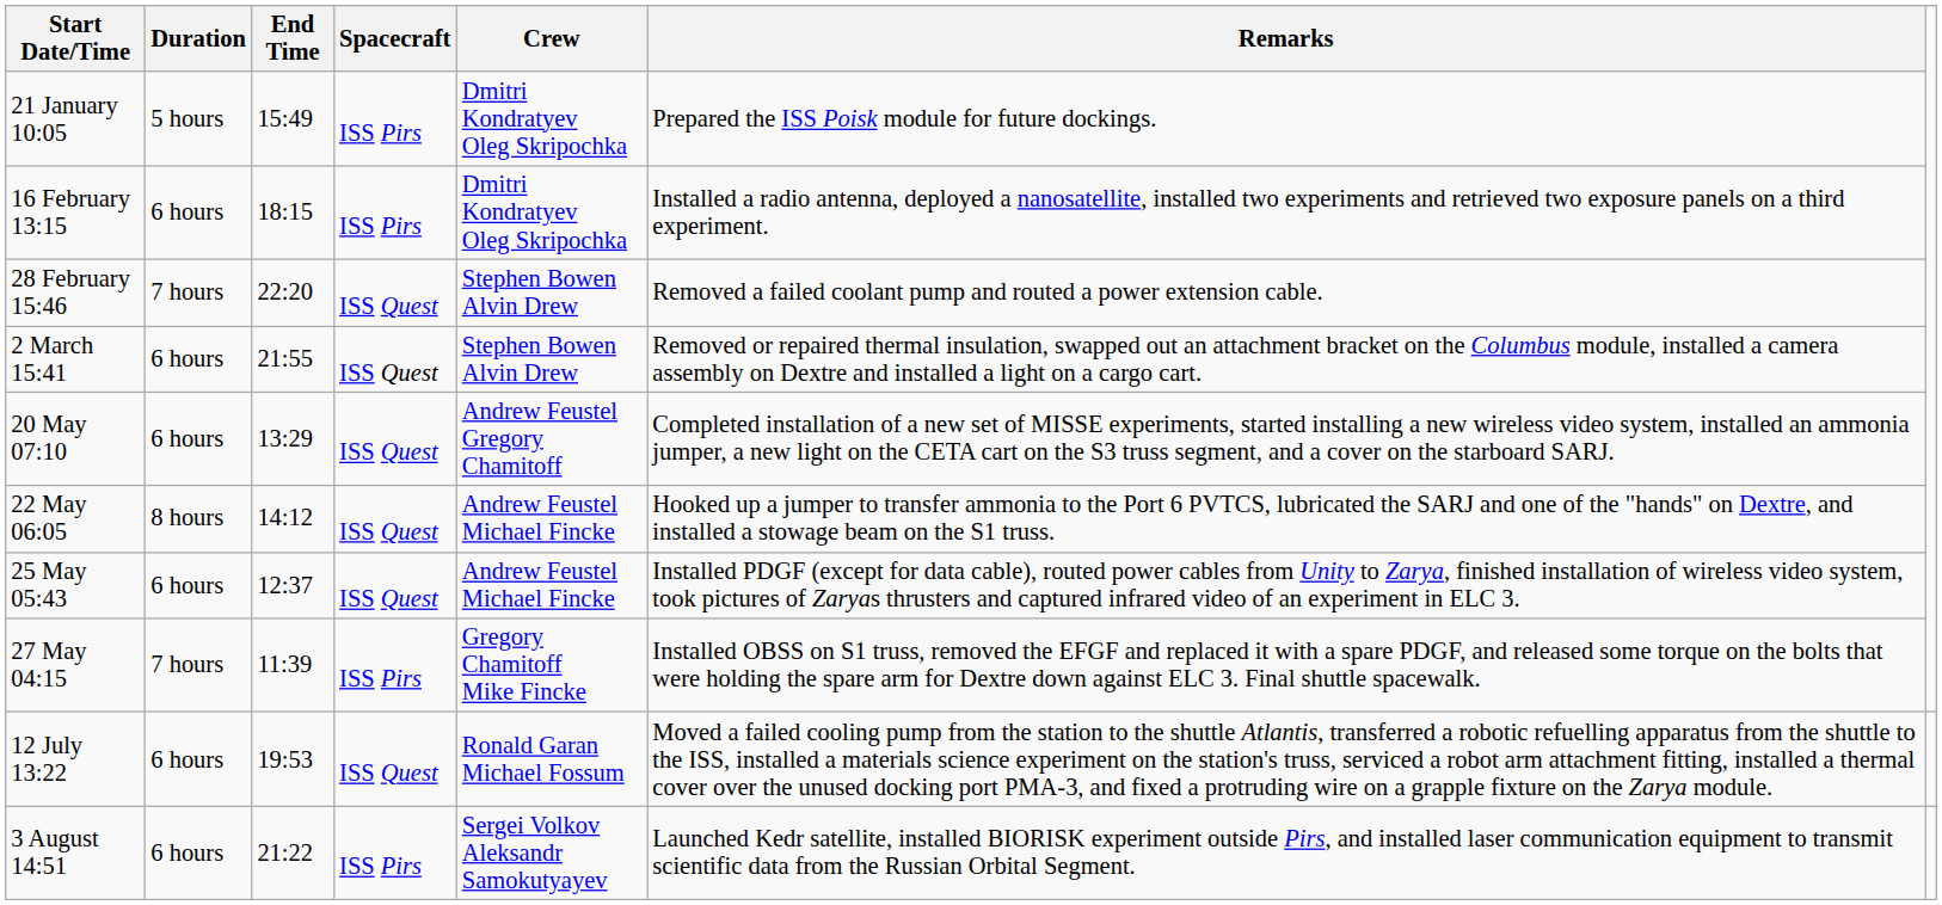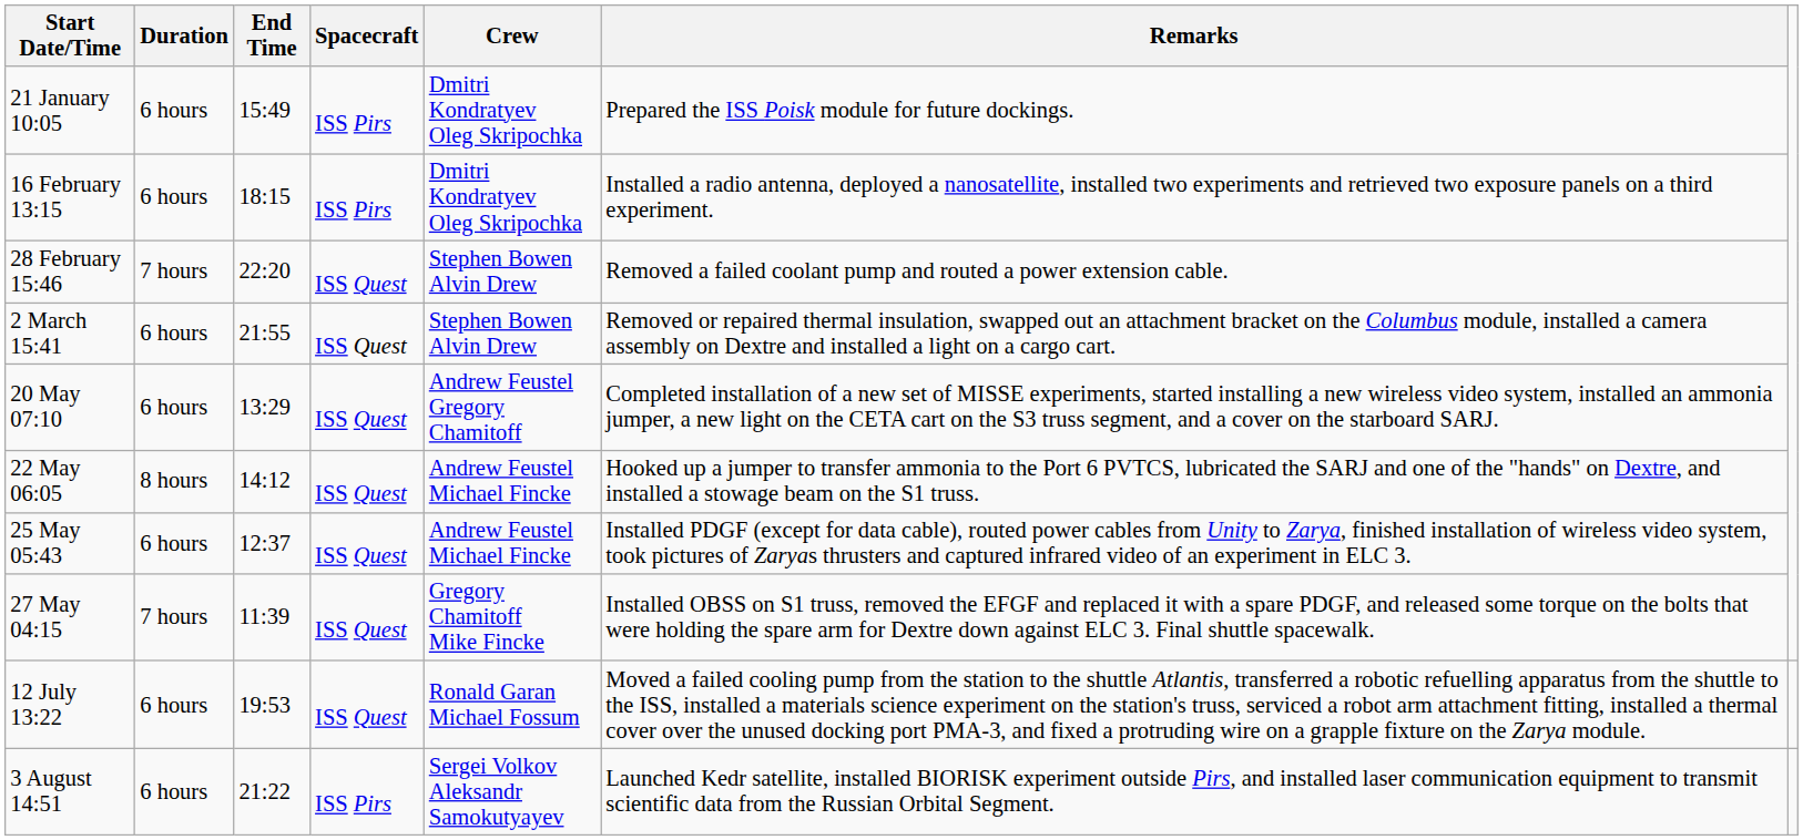21 January 10:05 | Duration: 5 hours -> 6 hours
27 May 04:15 | Spacecraft: ISS Pirs -> ISS Quest
